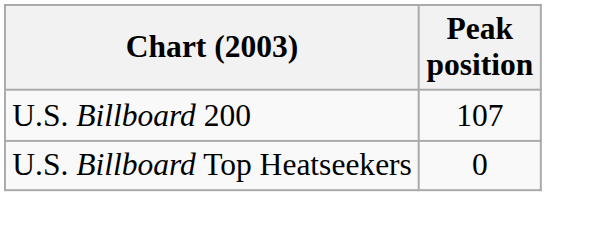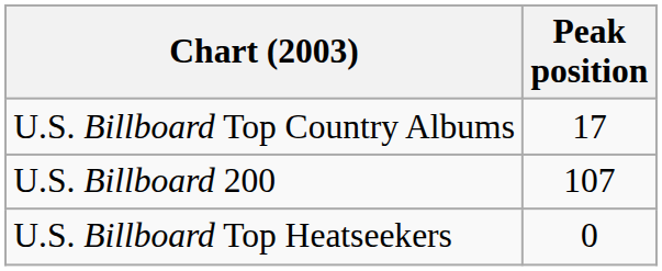+ row: U.S. Billboard Top Country Albums | 17
